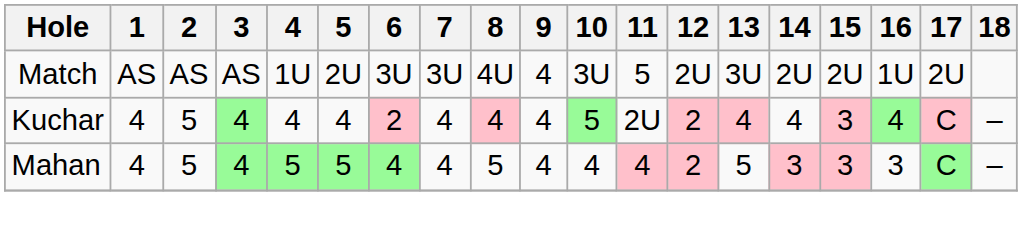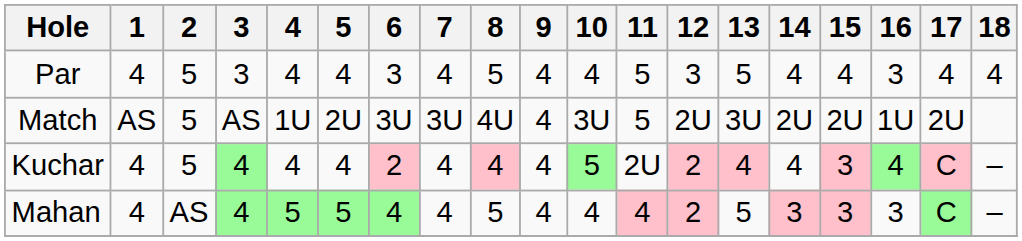+ row: Par | 4 | 5 | 3 | 4 | 4 | 3 | 4 | 5 | 4 | 4 | 5 | 3 | 5 | 4 | 4 | 3 | 4 | 4
Match | 2: AS -> 5
Mahan | 2: 5 -> AS
